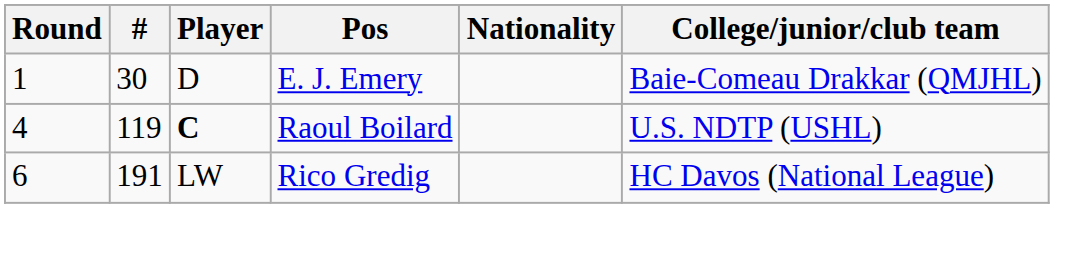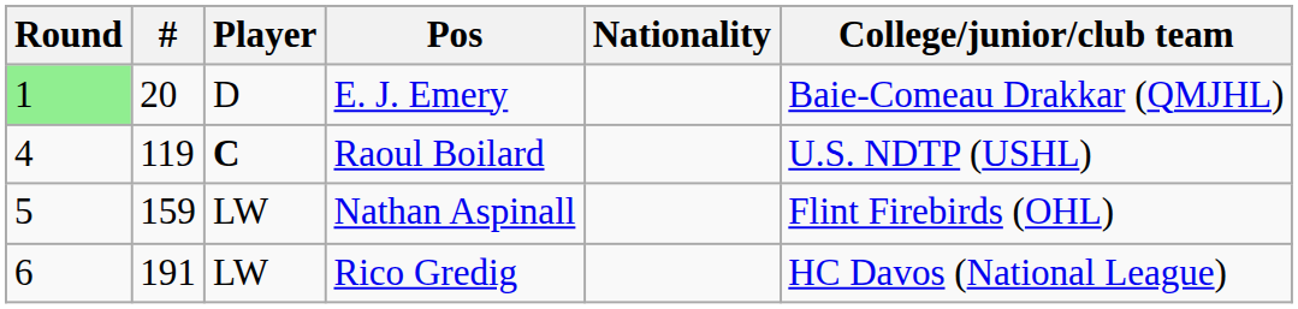E. J. Emery | Round: no background -> lightgreen background
E. J. Emery | #: 30 -> 20
+ row: 5 | 159 | LW | Nathan Aspinall | Flint Firebirds (OHL)
